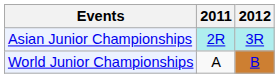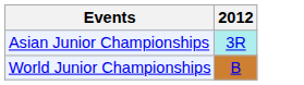- column: 2011 | 2R | A
